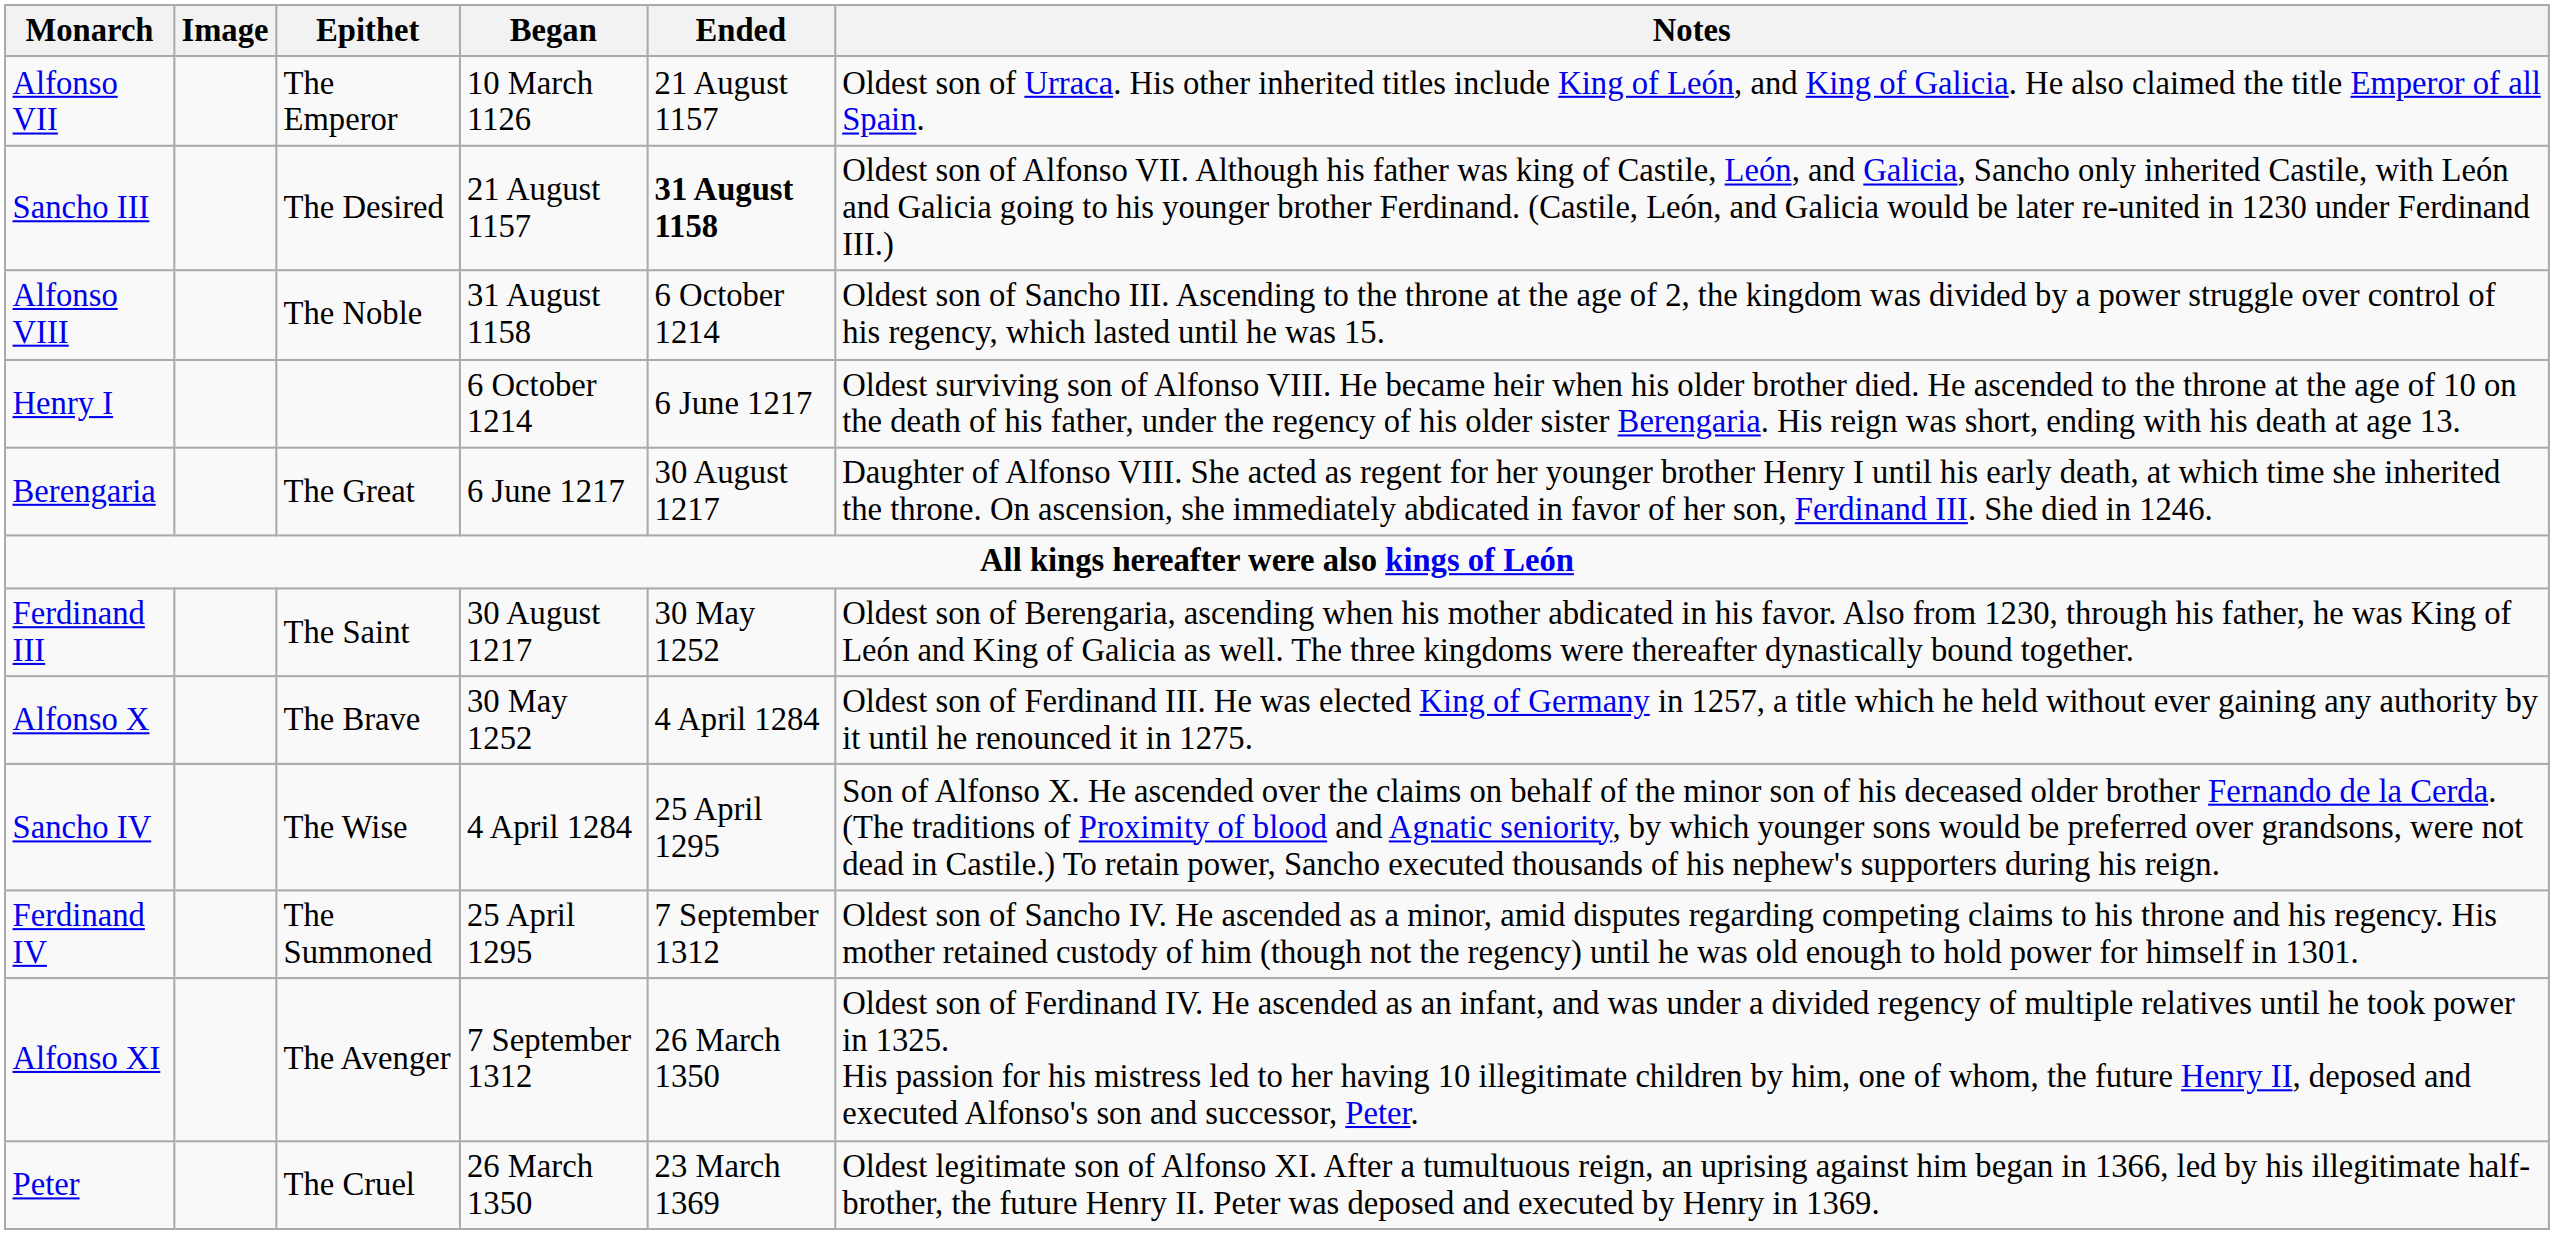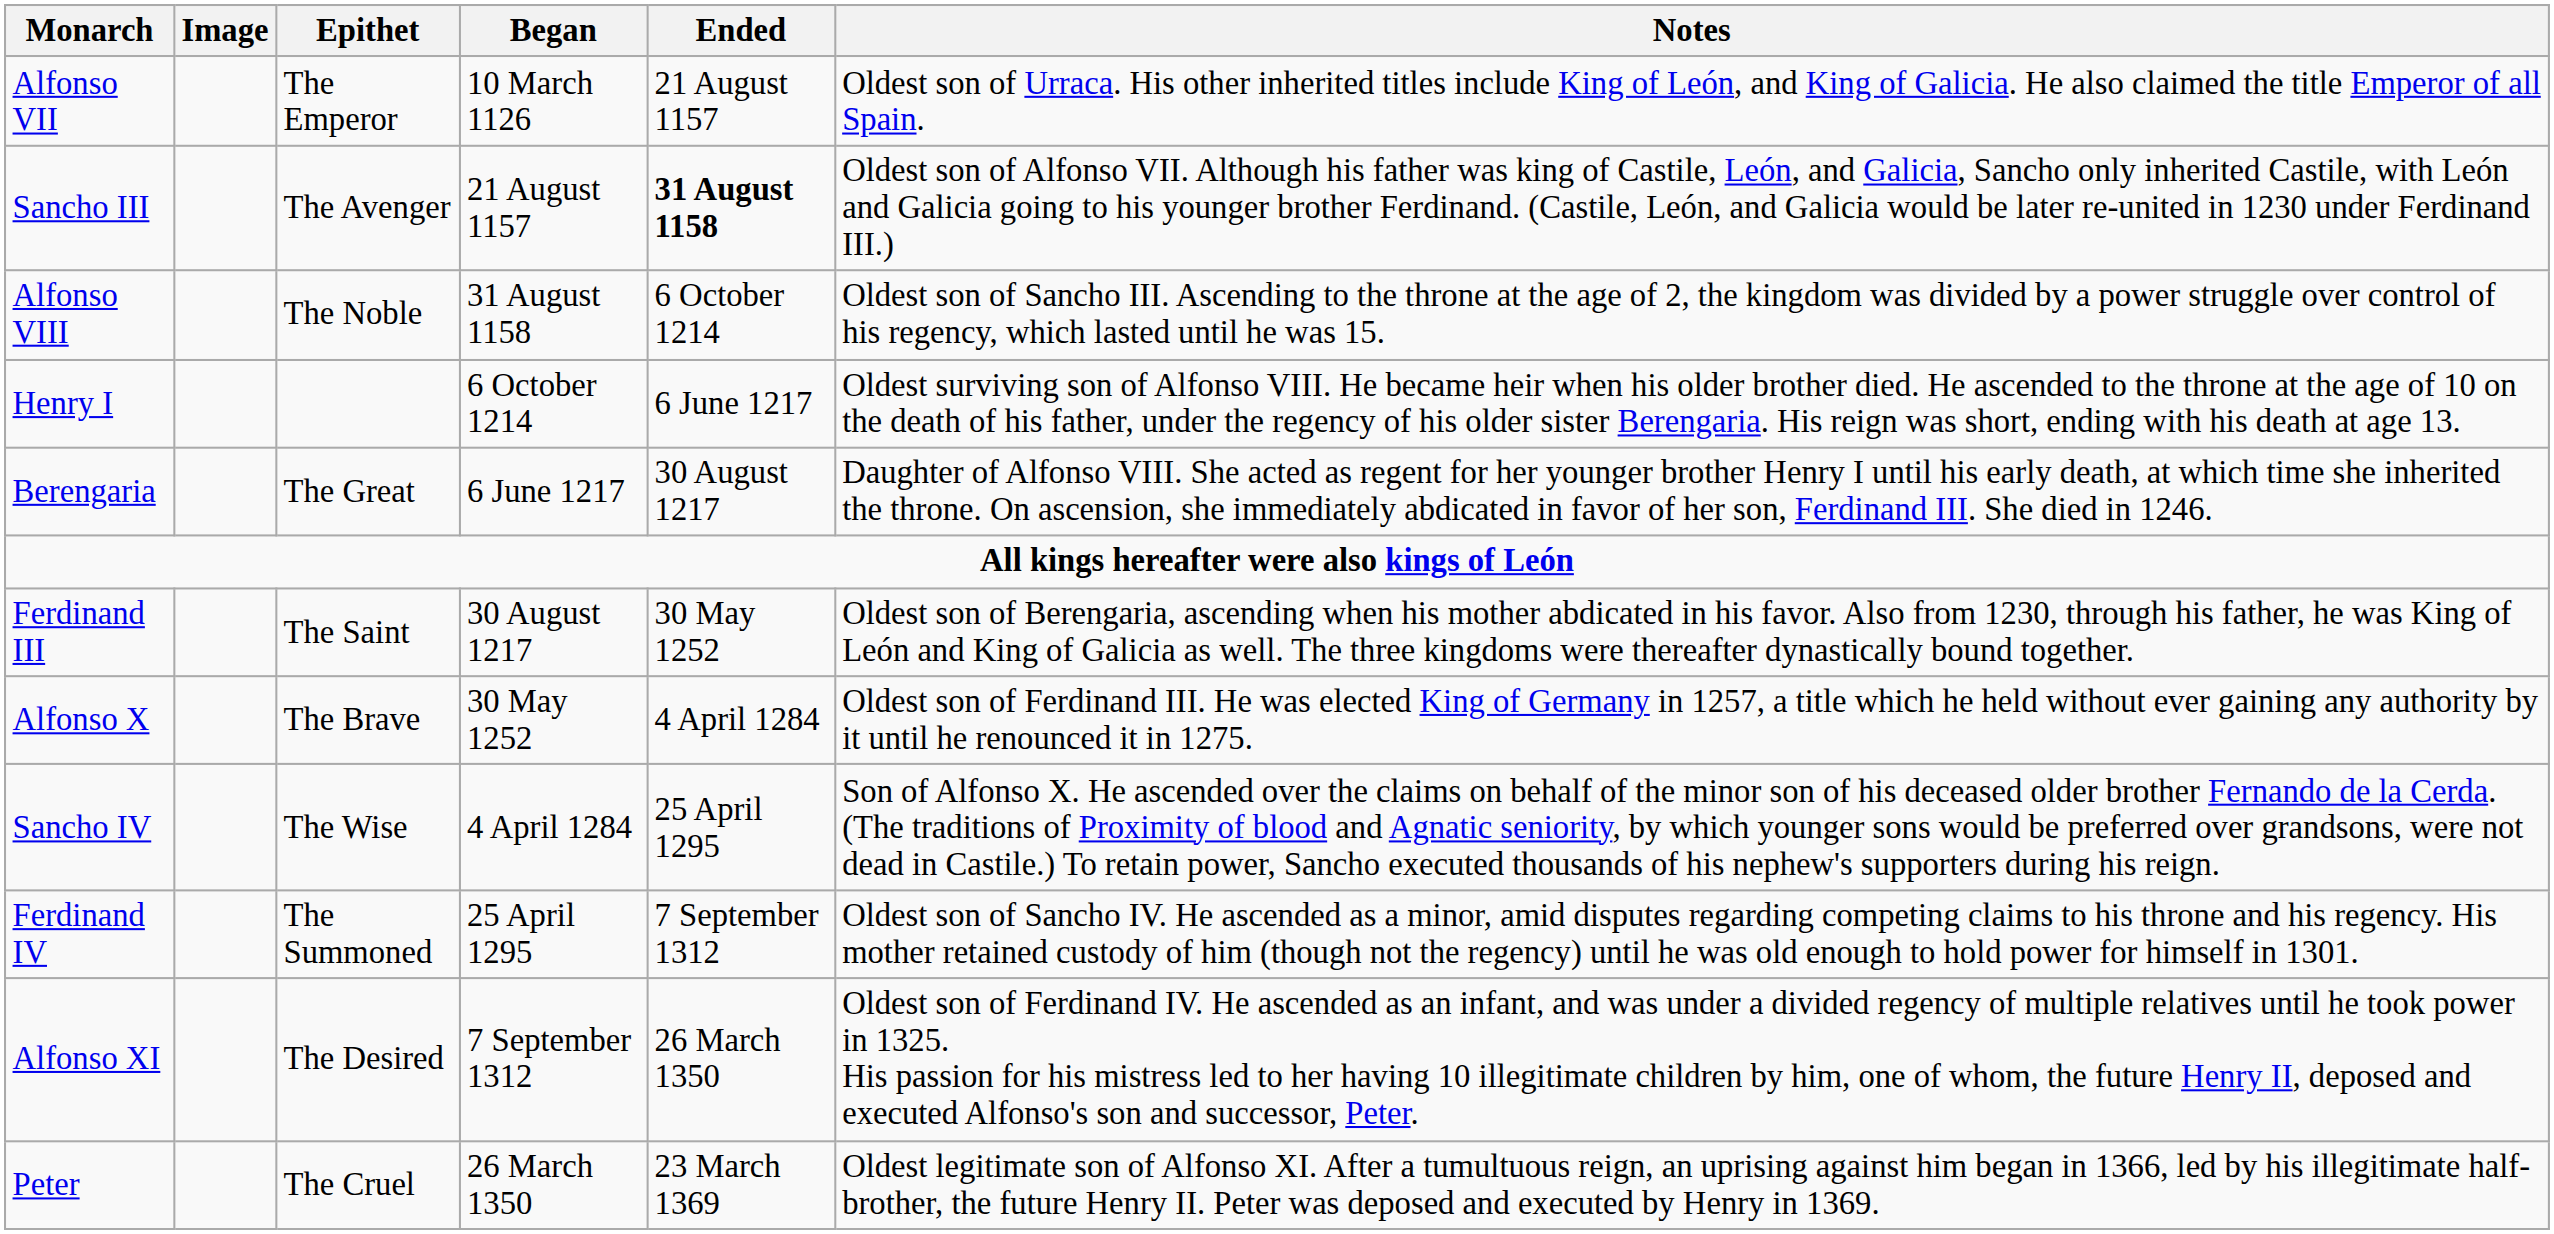Sancho III | Epithet: The Desired -> The Avenger
Alfonso XI | Epithet: The Avenger -> The Desired
